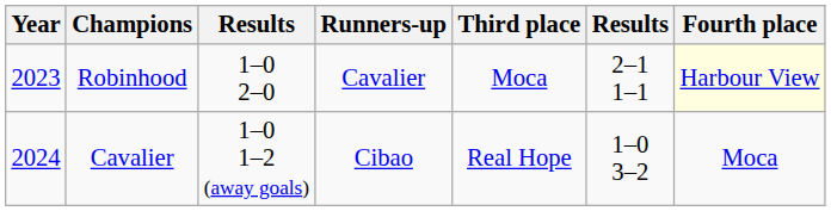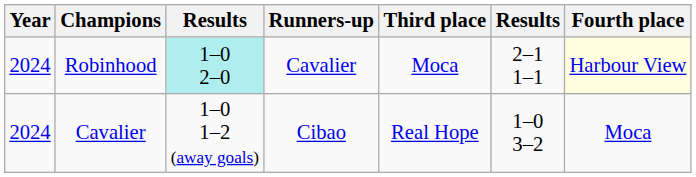Robinhood | Year: 2023 -> 2024
Robinhood | column 3: no background -> paleturquoise background
